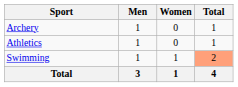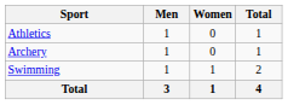rows swapped: Archery <-> Athletics
Swimming | Total: lightsalmon background -> no background
